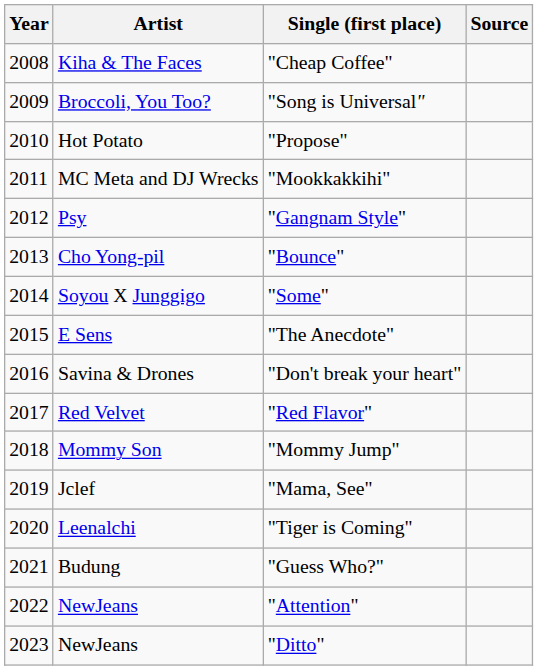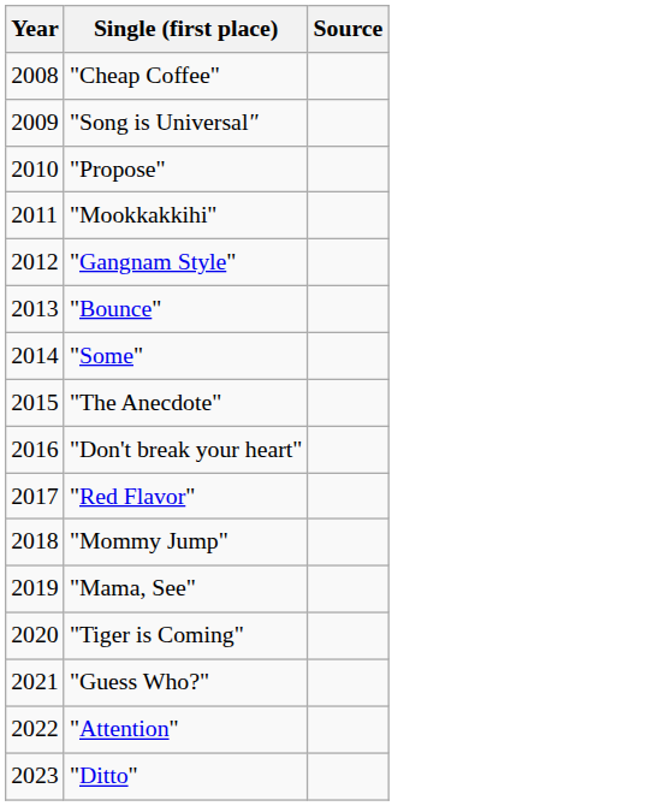- column: Artist | Kiha & The Faces | Broccoli, You Too? | Hot Potato | MC Meta and DJ Wrecks | Psy | Cho Yong-pil | Soyou X Junggigo | E Sens | Savina & Drones | Red Velvet | Mommy Son | Jclef | Leenalchi | Budung | NewJeans | NewJeans
